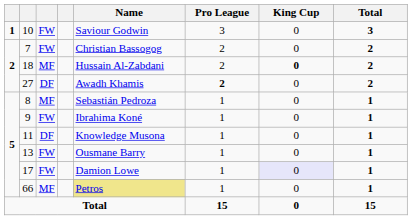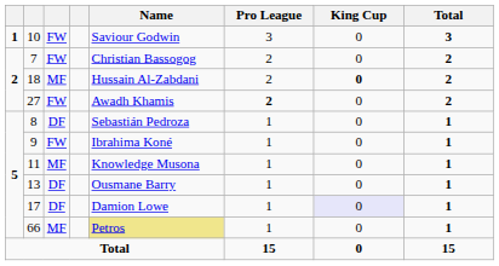27 | column 3: DF -> FW
8 | column 3: MF -> DF
11 | column 3: DF -> MF
13 | column 3: FW -> DF
17 | column 3: FW -> DF
